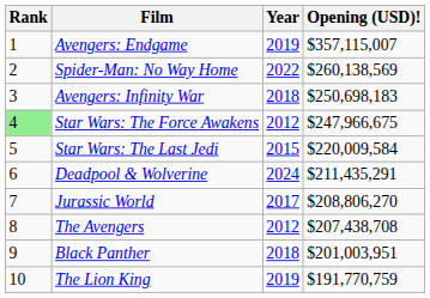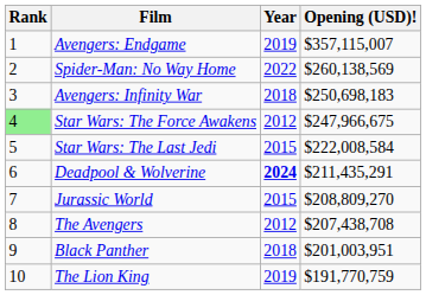Star Wars: The Last Jedi | Opening (USD)!: $220,009,584 -> $222,008,584
Deadpool & Wolverine | Year: normal -> bold
Jurassic World | Year: 2017 -> 2015
Jurassic World | Opening (USD)!: $208,806,270 -> $208,809,270
